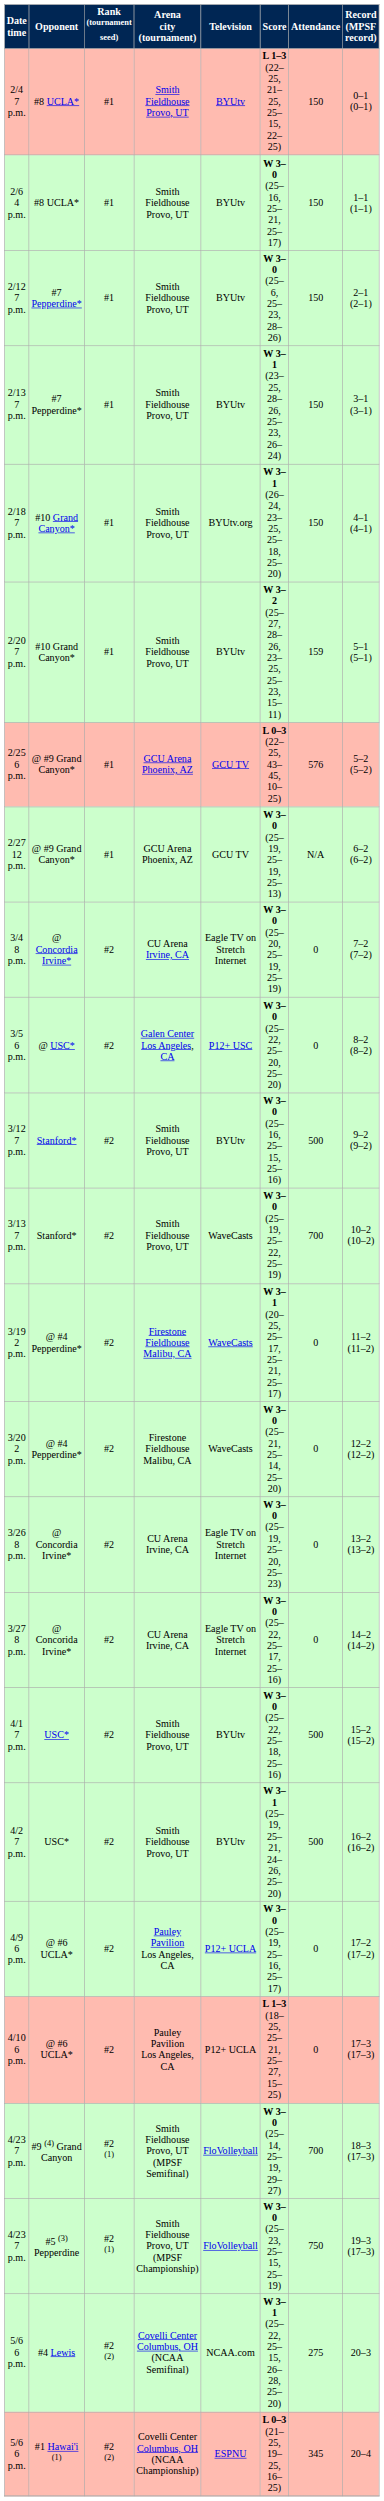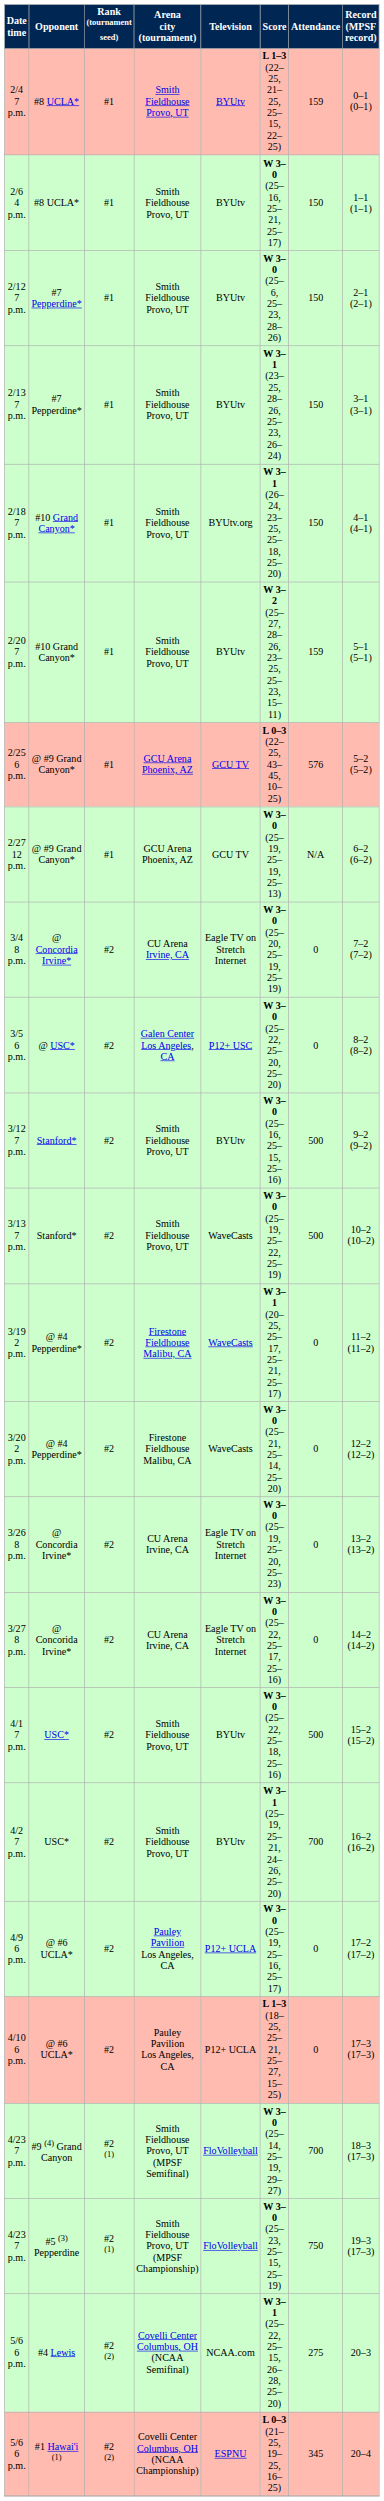2/4 7 p.m. | Attendance: 150 -> 159
3/13 7 p.m. | Attendance: 700 -> 500
4/2 7 p.m. | Attendance: 500 -> 700
